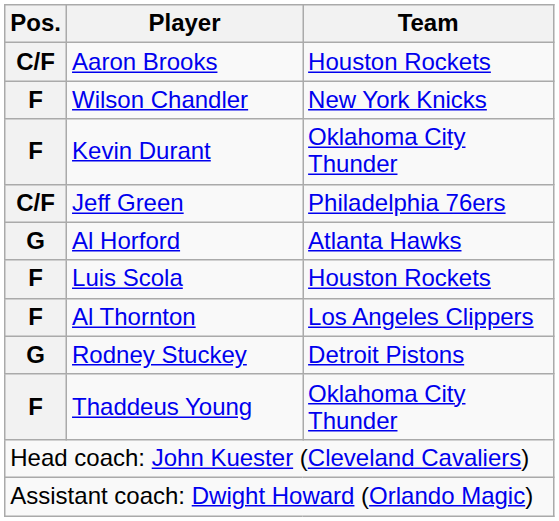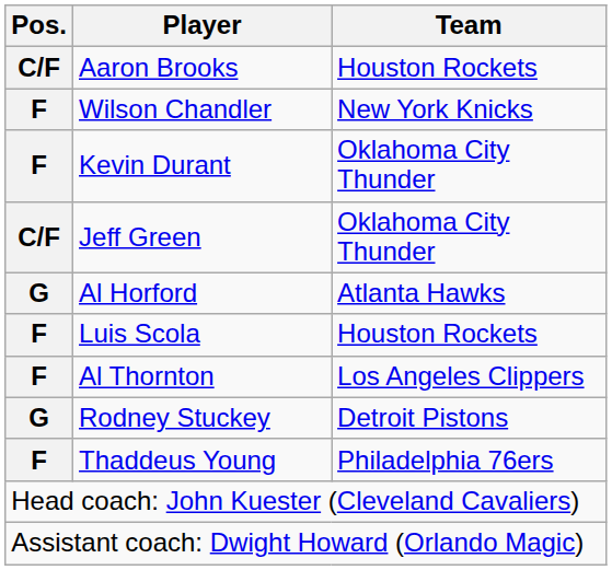Jeff Green | Team: Philadelphia 76ers -> Oklahoma City Thunder
Thaddeus Young | Team: Oklahoma City Thunder -> Philadelphia 76ers
